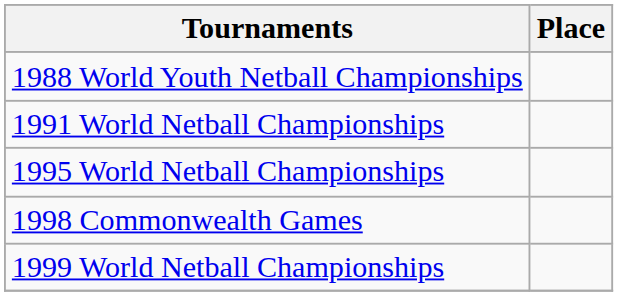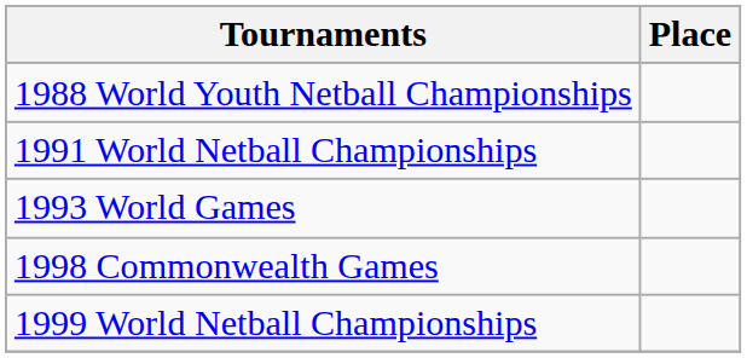+ row: 1993 World Games
- row: 1995 World Netball Championships
